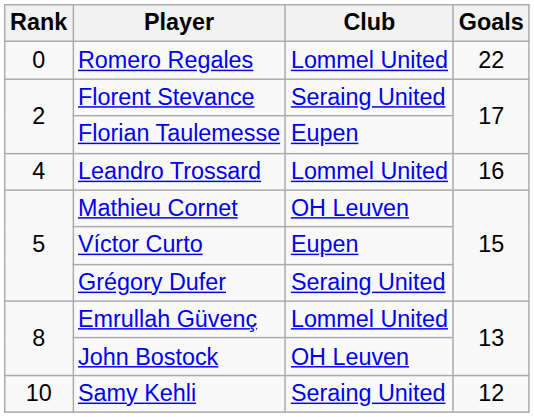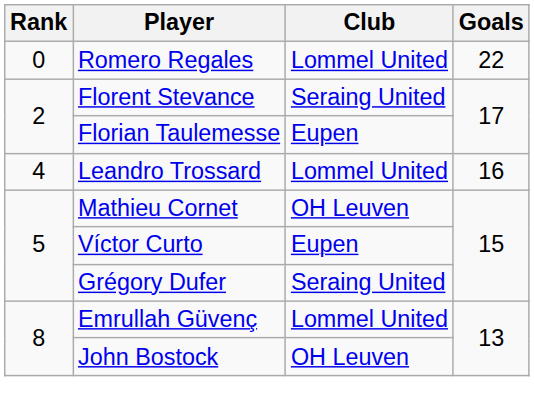- row: 10 | Samy Kehli | Seraing United | 12
